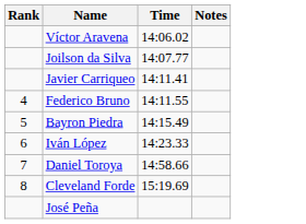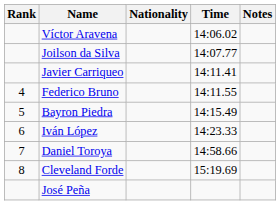+ column: Nationality
